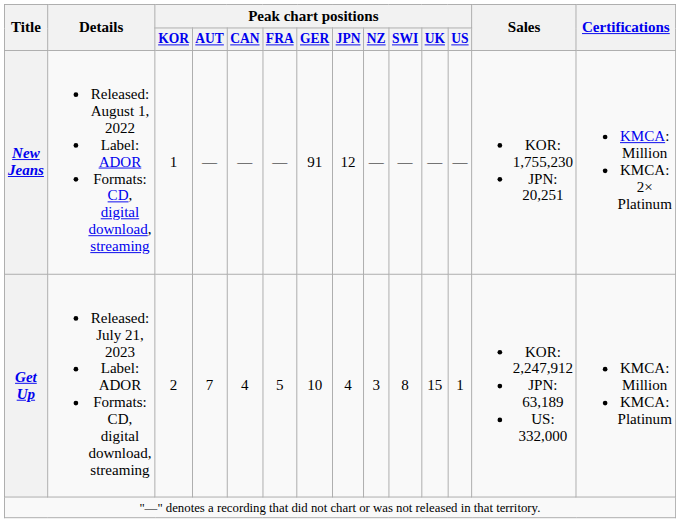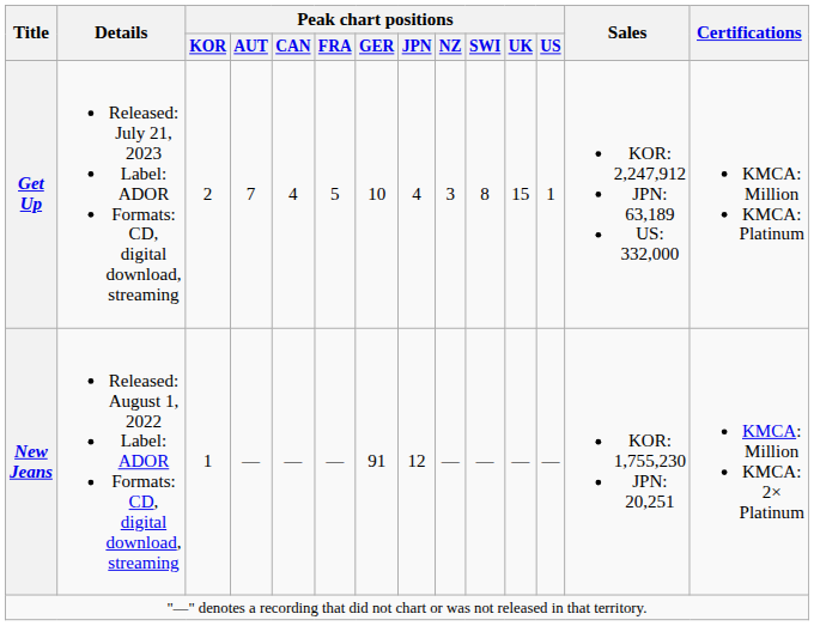rows swapped: New Jeans <-> Get Up
